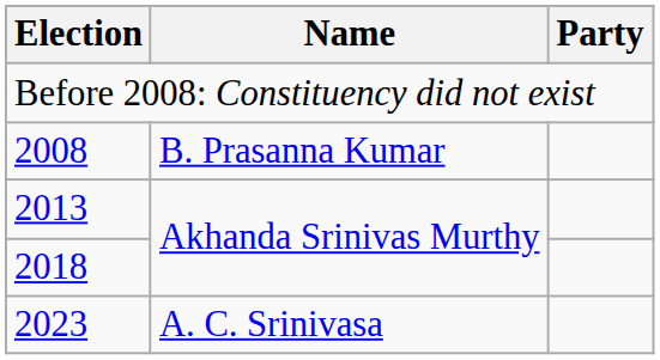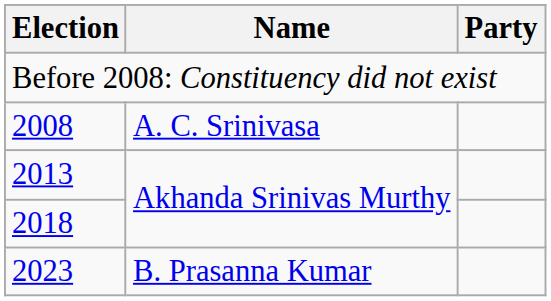2008 | Name: B. Prasanna Kumar -> A. C. Srinivasa
2023 | Name: A. C. Srinivasa -> B. Prasanna Kumar
